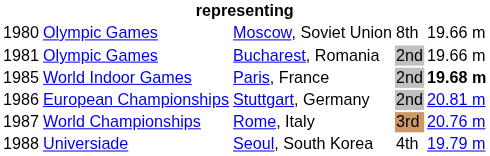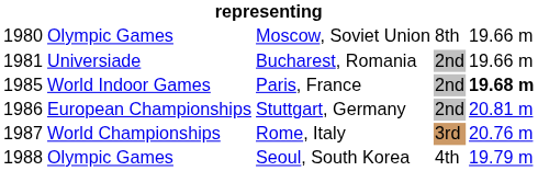Bucharest, Romania | column 2: Olympic Games -> Universiade
Seoul, South Korea | column 2: Universiade -> Olympic Games
